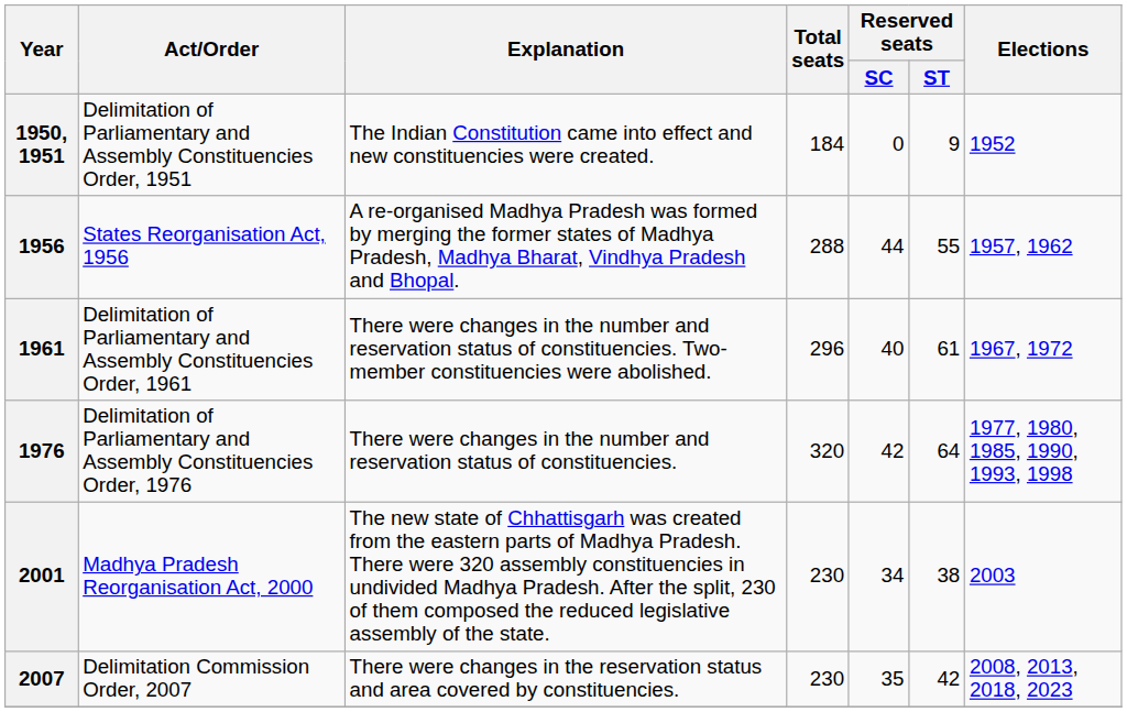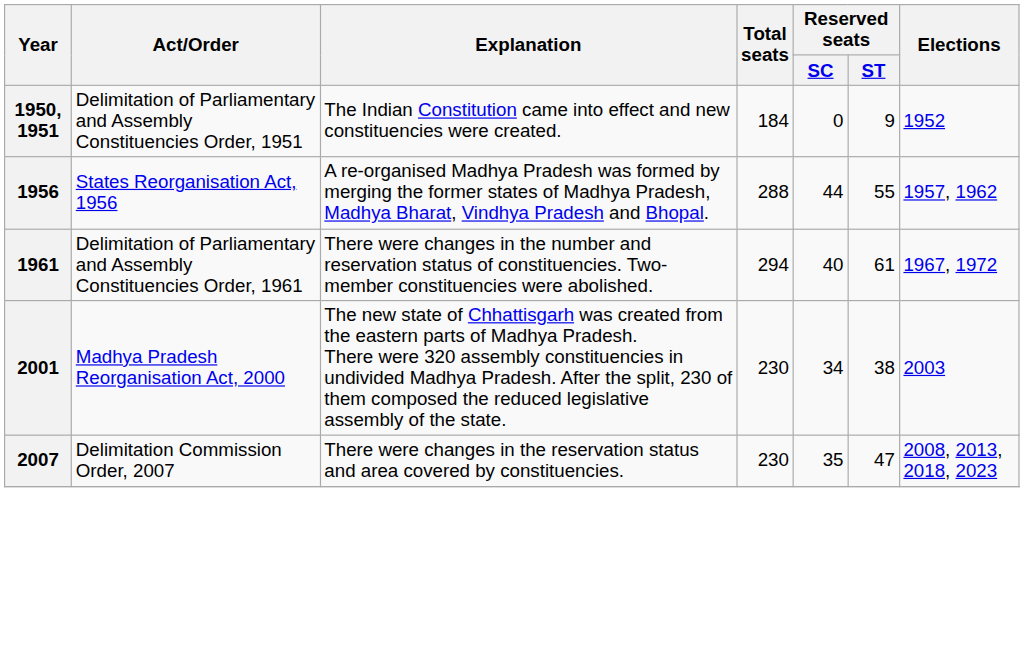1961 | Total seats: 296 -> 294
- row: 1976 | Delimitation of Parliamentary and Assembly Constituencies Order, 1976 | There were changes in the number and reservation status of constituencies. | 320 | 42 | 64 | 1977, 1980, 1985, 1990, 1993, 1998
2007 | Reserved seats / ST: 42 -> 47
